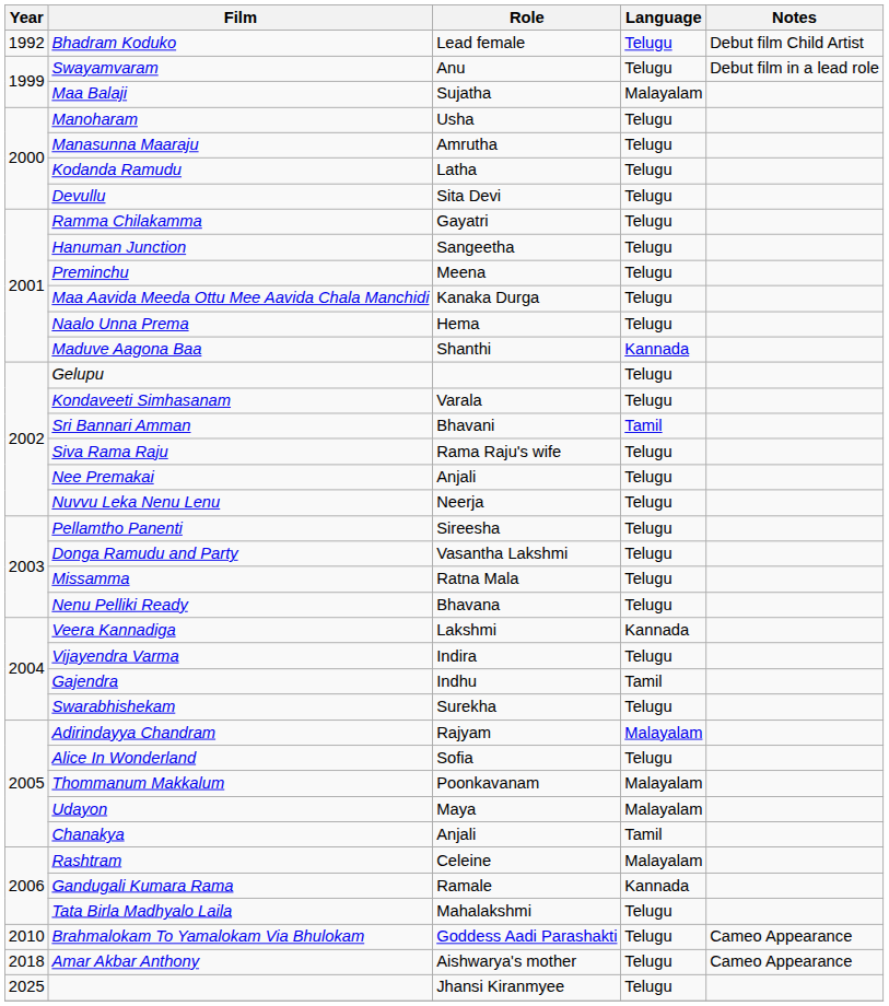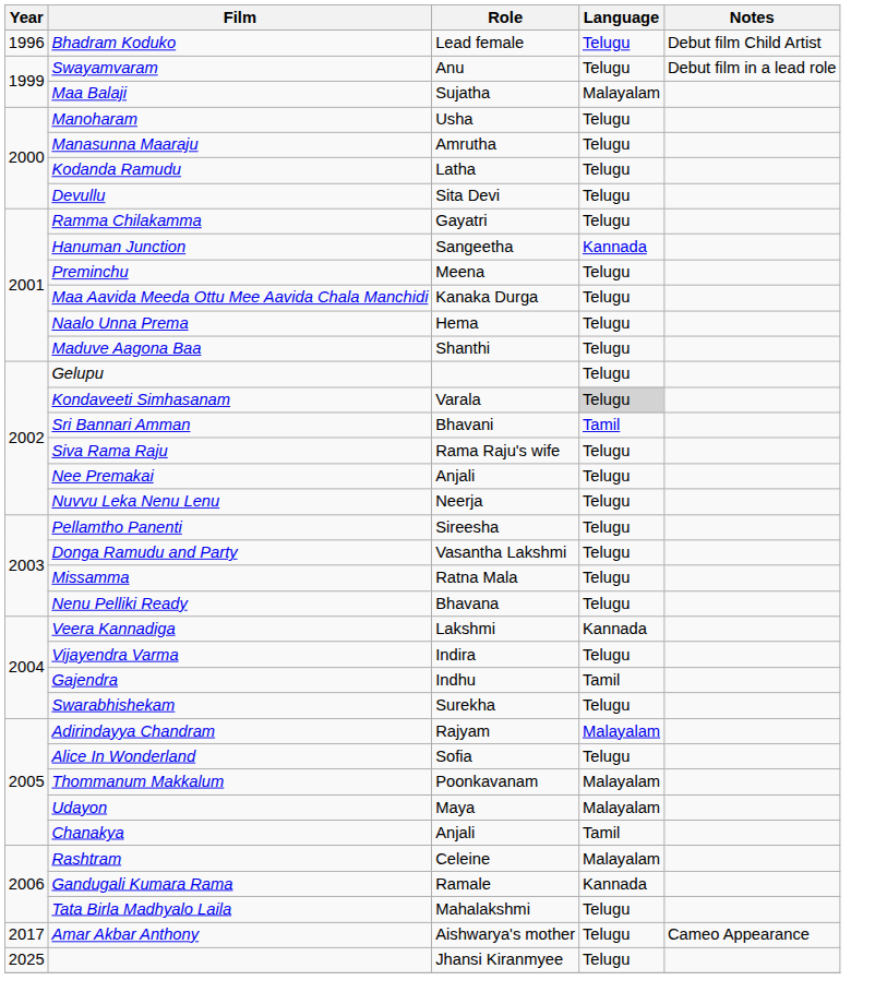Bhadram Koduko | Year: 1992 -> 1996
Hanuman Junction | Language: Telugu -> Kannada
Maduve Aagona Baa | Language: Kannada -> Telugu
Kondaveeti Simhasanam | Language: no background -> lightgrey background
- row: 2010 | Brahmalokam To Yamalokam Via Bhulokam | Goddess Aadi Parashakti | Telugu | Cameo Appearance
Amar Akbar Anthony | Year: 2018 -> 2017
